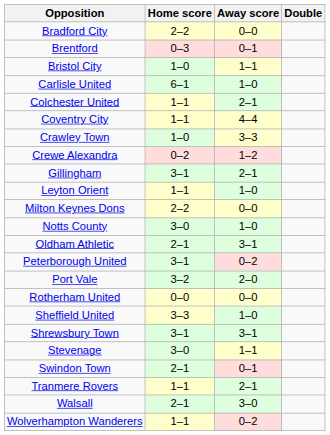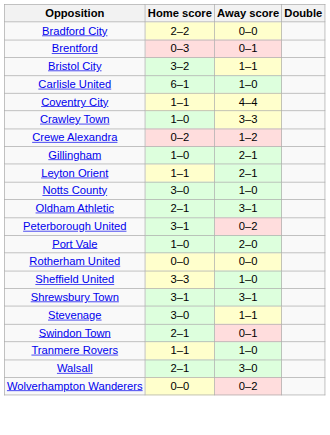Bristol City | Home score: 1–0 -> 3–2
- row: Colchester United | 1–1 | 2–1
Gillingham | Home score: 3–1 -> 1–0
Leyton Orient | Away score: 1–0 -> 2–1
- row: Milton Keynes Dons | 2–2 | 0–0
Port Vale | Home score: 3–2 -> 1–0
Tranmere Rovers | Away score: 2–1 -> 1–0
Wolverhampton Wanderers | Home score: 1–1 -> 0–0
